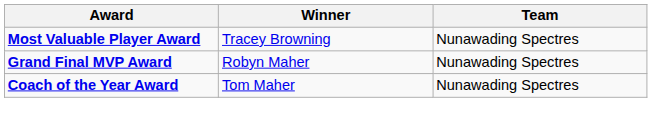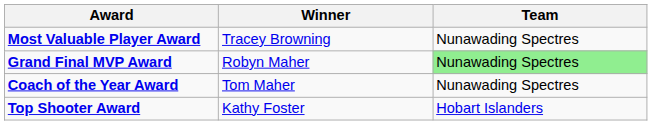Grand Final MVP Award | Team: no background -> lightgreen background
+ row: Top Shooter Award | Kathy Foster | Hobart Islanders
